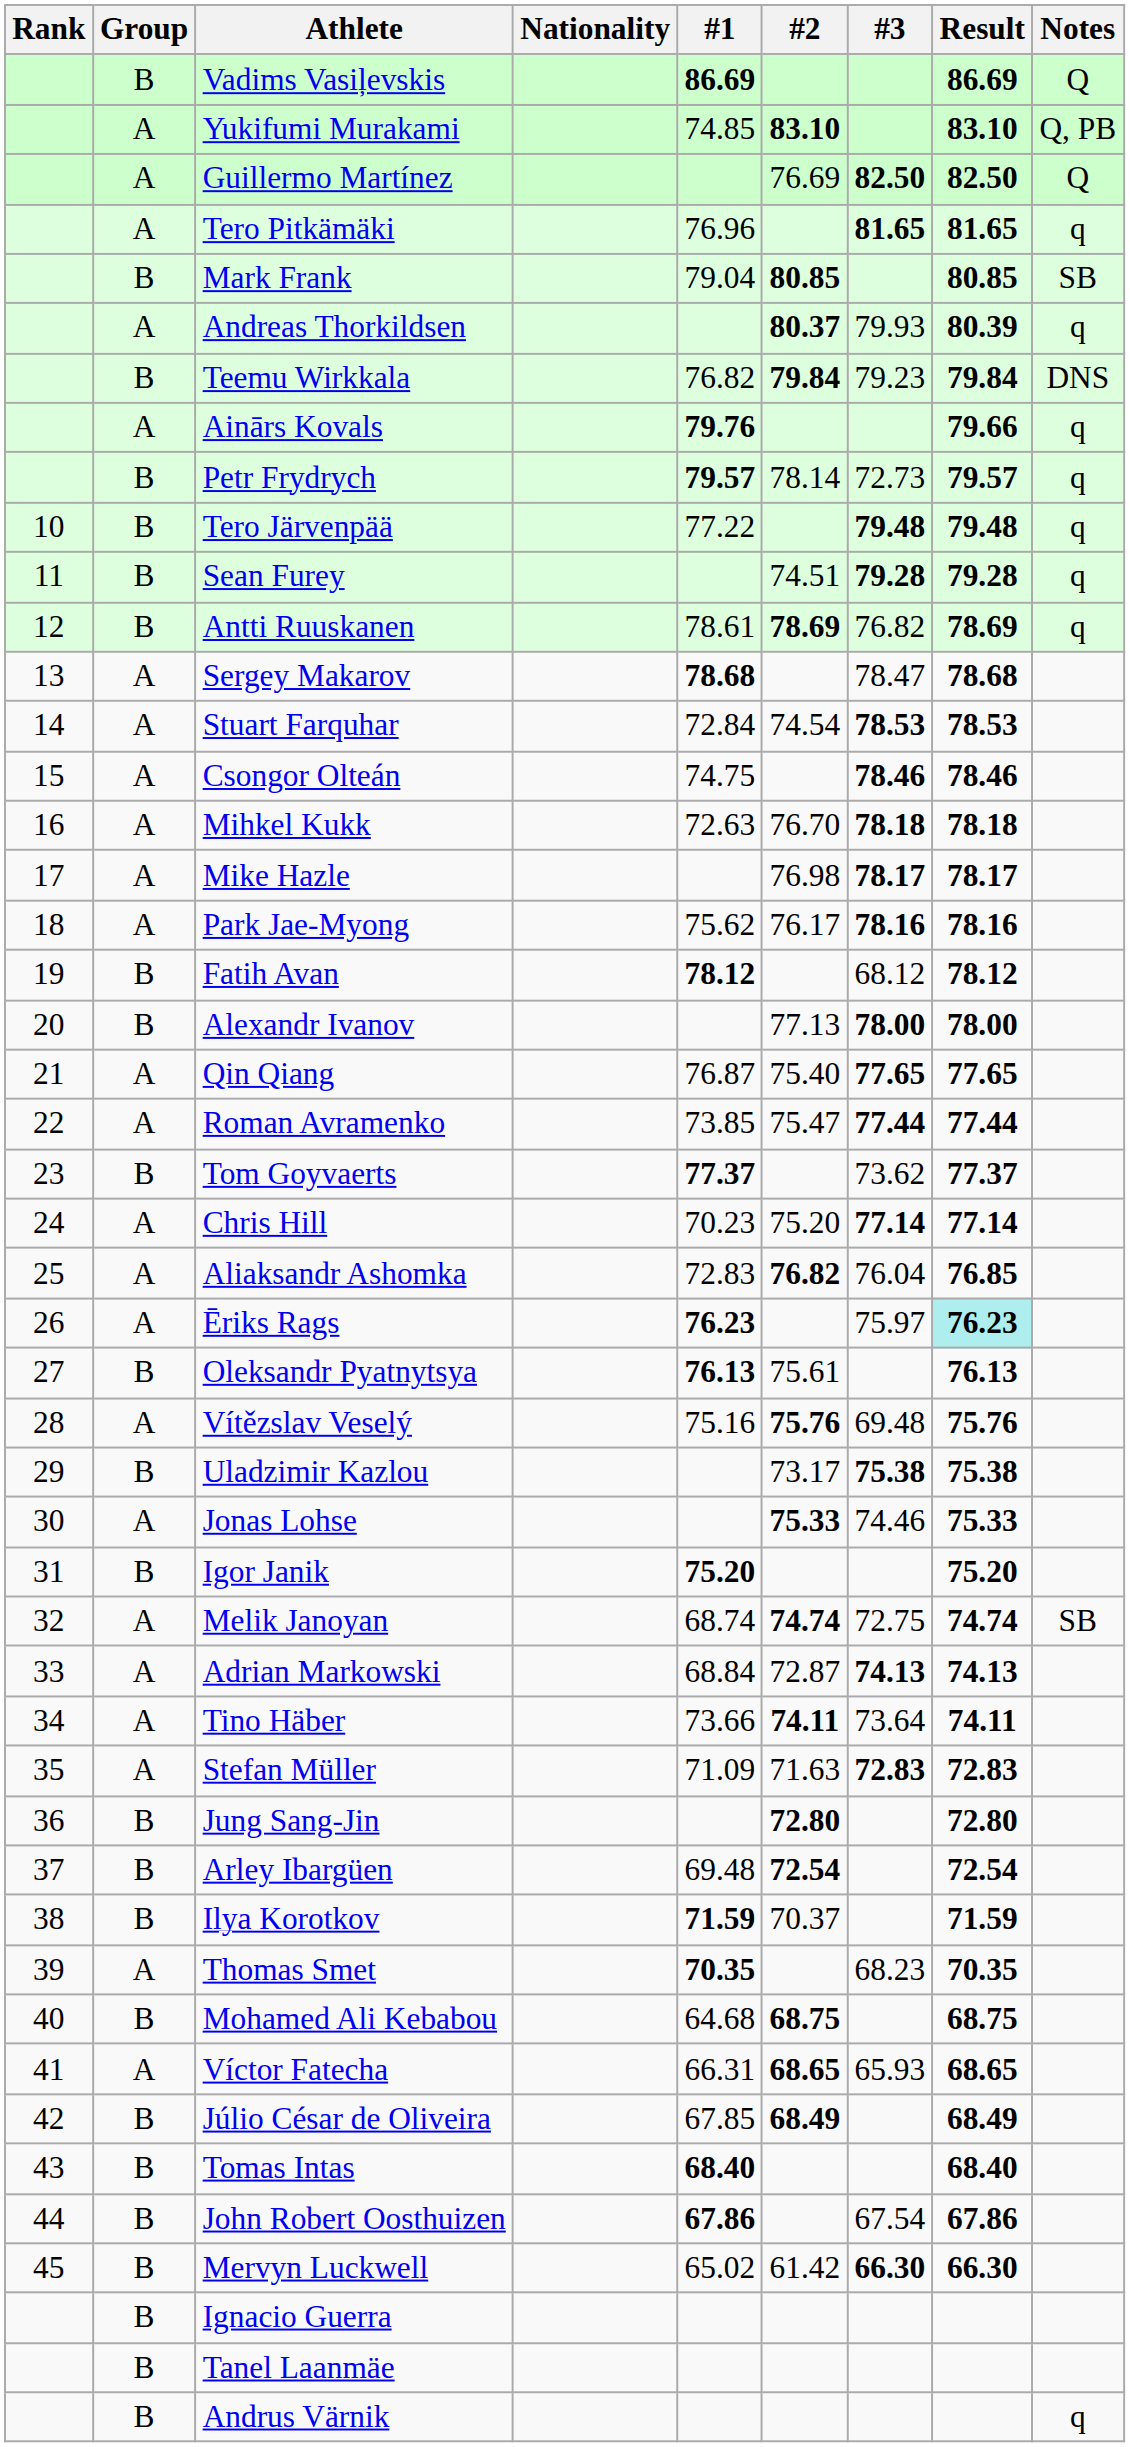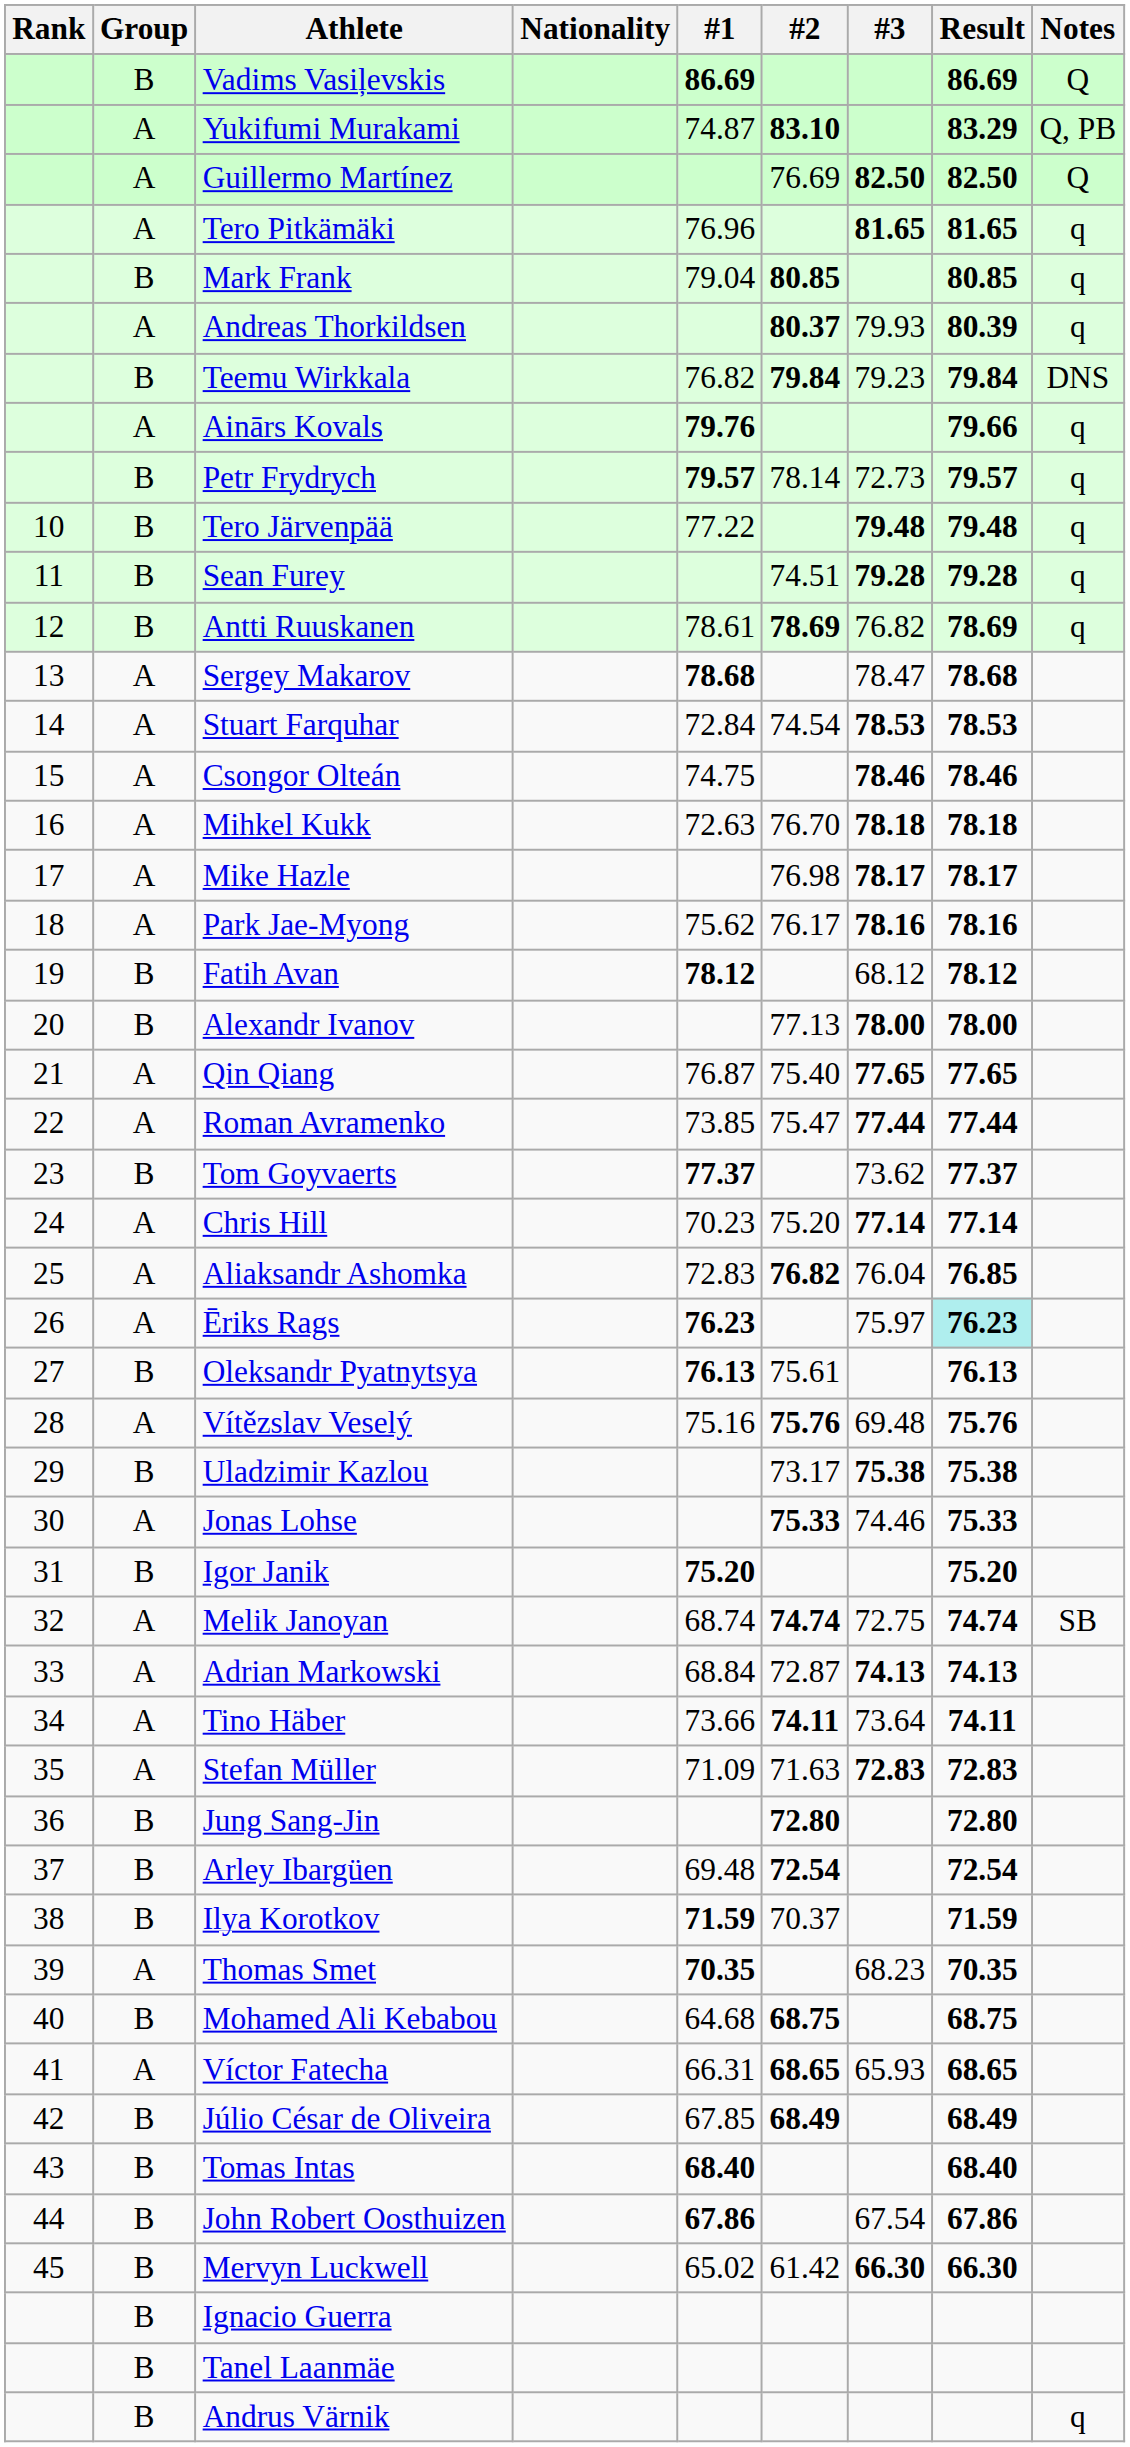Yukifumi Murakami | #1: 74.85 -> 74.87
Yukifumi Murakami | Result: 83.10 -> 83.29
Mark Frank | Notes: SB -> q
